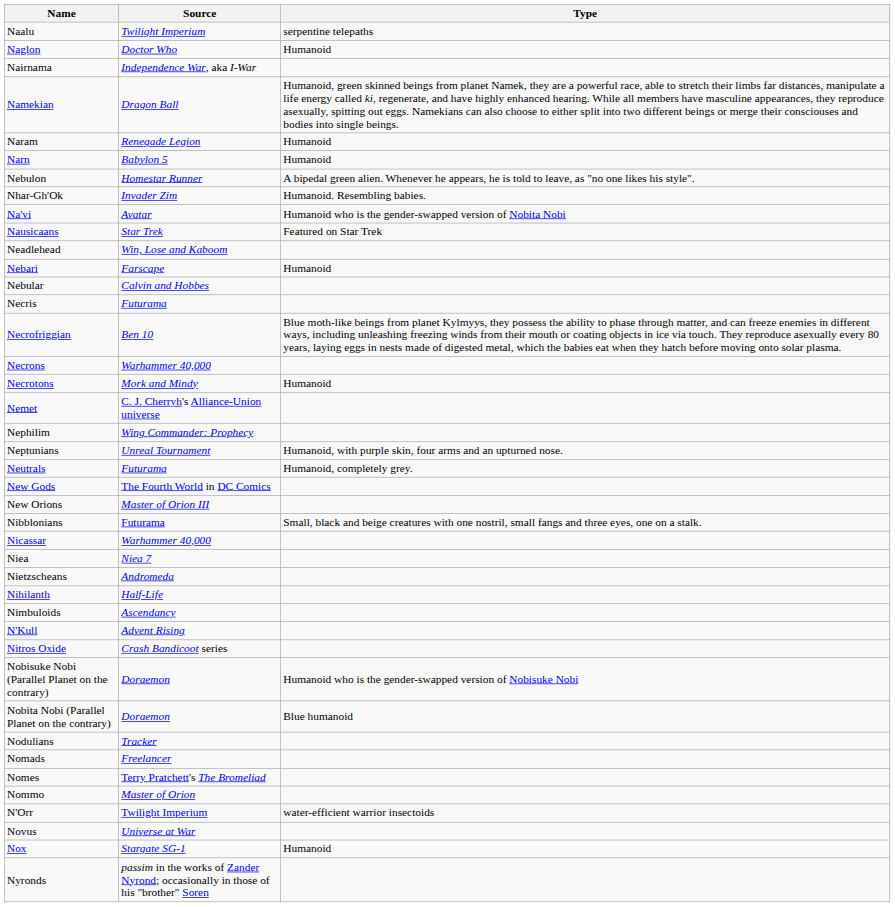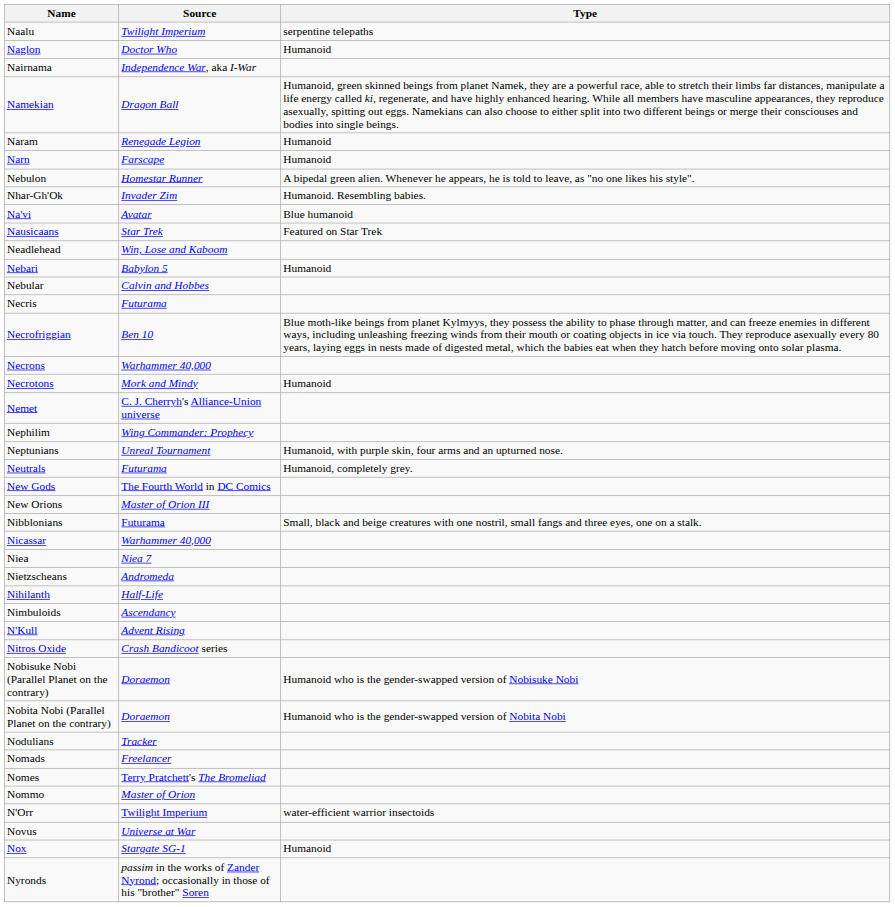Narn | Source: Babylon 5 -> Farscape
Na'vi | Type: Humanoid who is the gender-swapped version of Nobita Nobi -> Blue humanoid
Nebari | Source: Farscape -> Babylon 5
Nobita Nobi (Parallel Planet on the contrary) | Type: Blue humanoid -> Humanoid who is the gender-swapped version of Nobita Nobi
